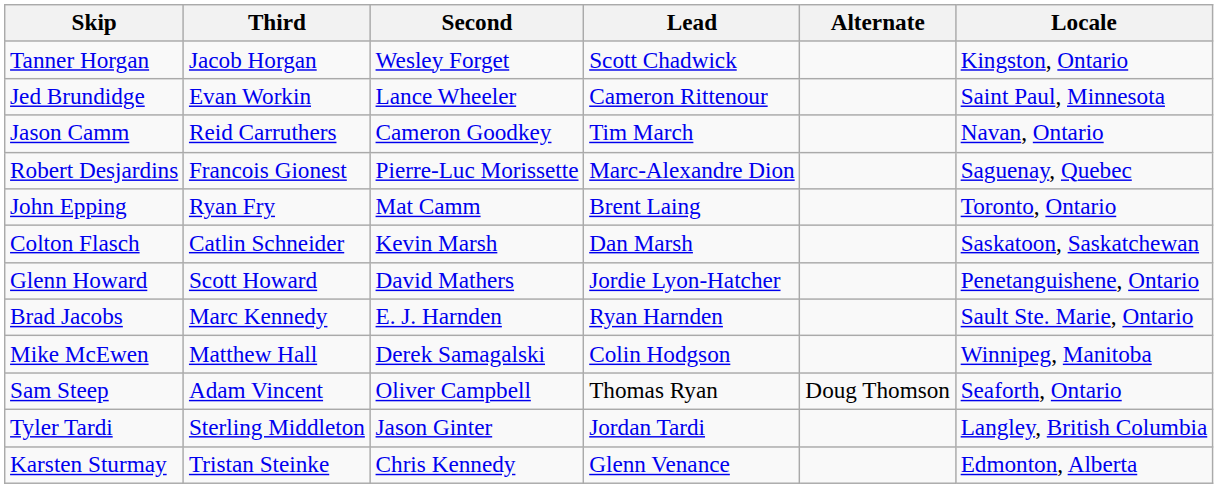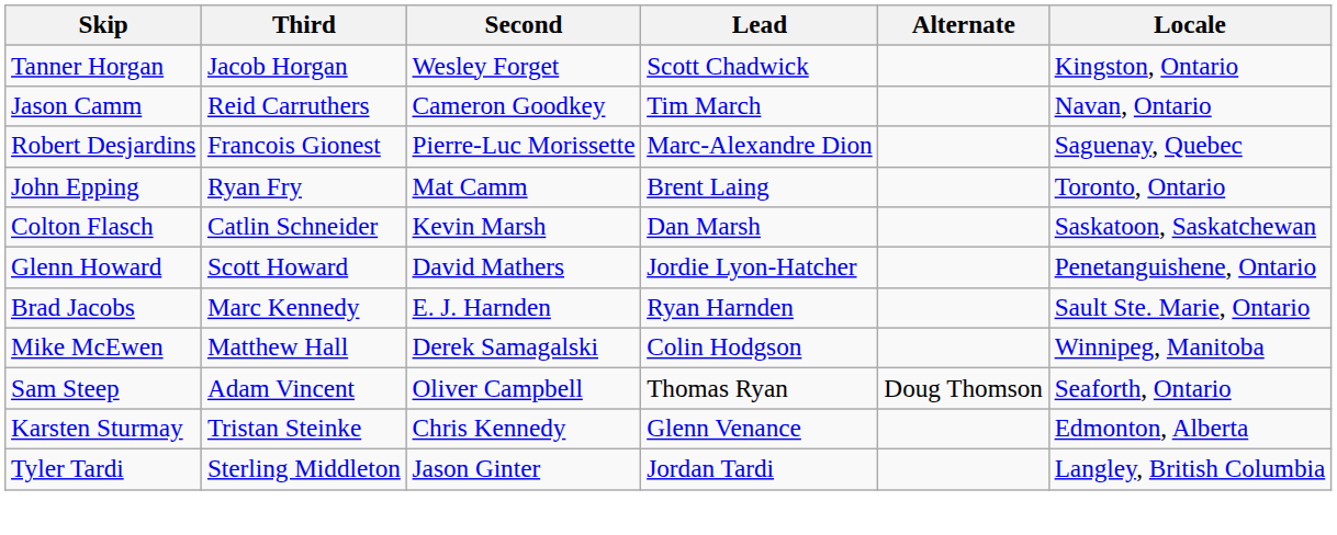- row: Jed Brundidge | Evan Workin | Lance Wheeler | Cameron Rittenour | Saint Paul, Minnesota
rows swapped: Karsten Sturmay <-> Tyler Tardi
